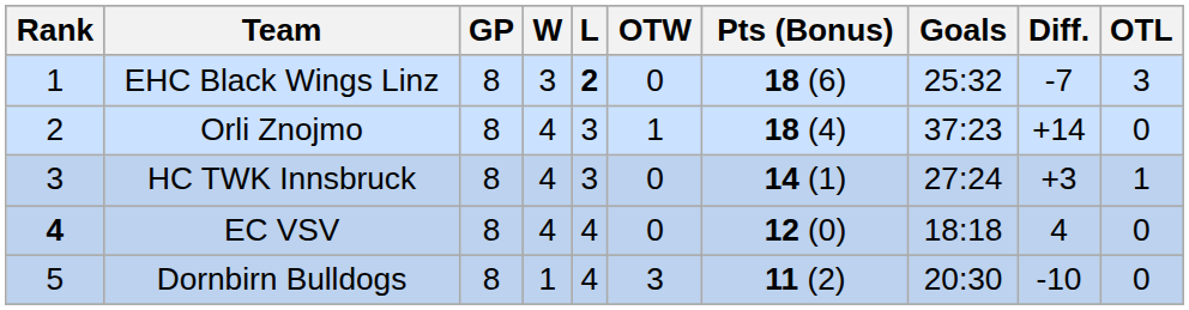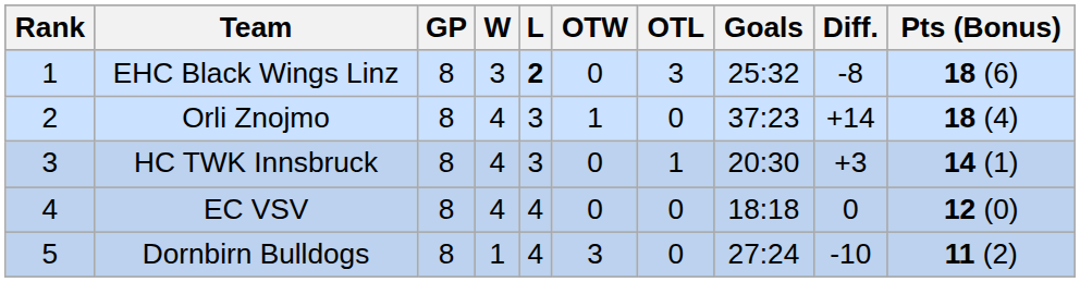columns swapped: OTL <-> Pts (Bonus)
EHC Black Wings Linz | Diff.: -7 -> -8
HC TWK Innsbruck | Goals: 27:24 -> 20:30
EC VSV | Rank: bold -> normal
EC VSV | Diff.: 4 -> 0
Dornbirn Bulldogs | Goals: 20:30 -> 27:24
